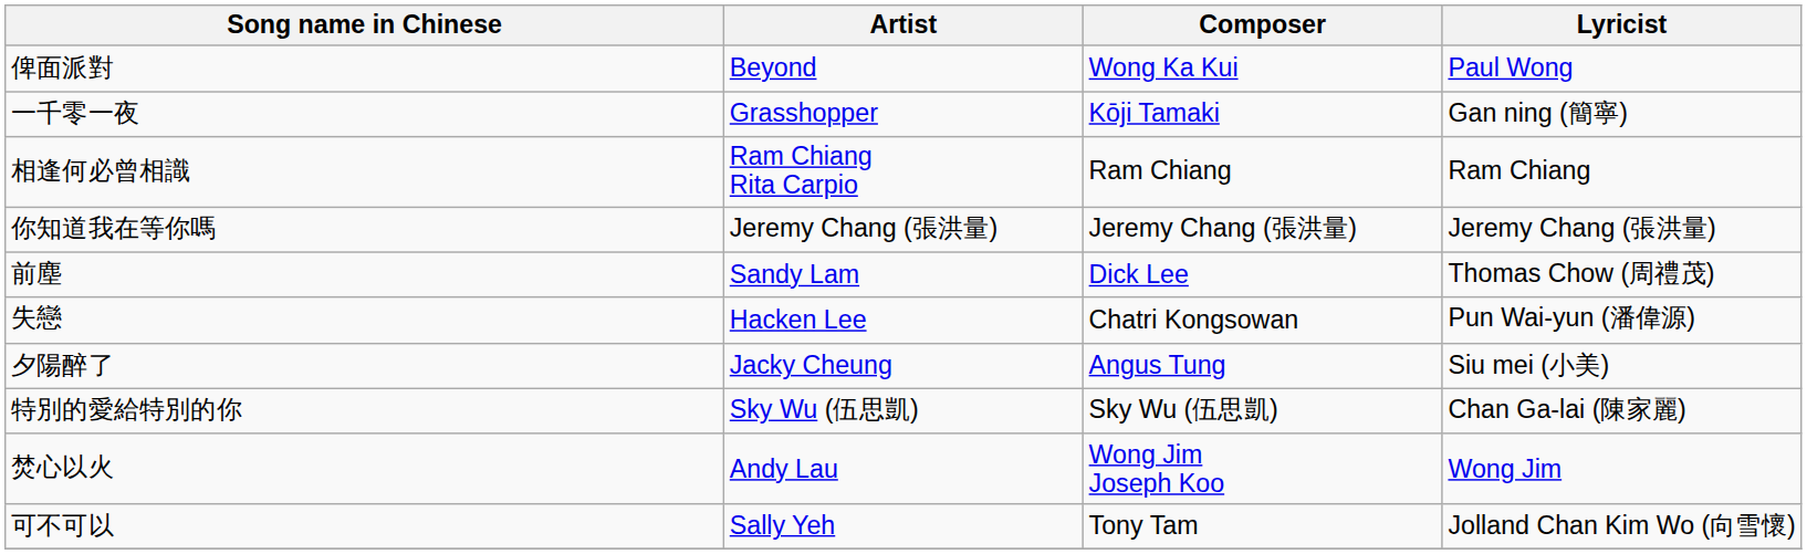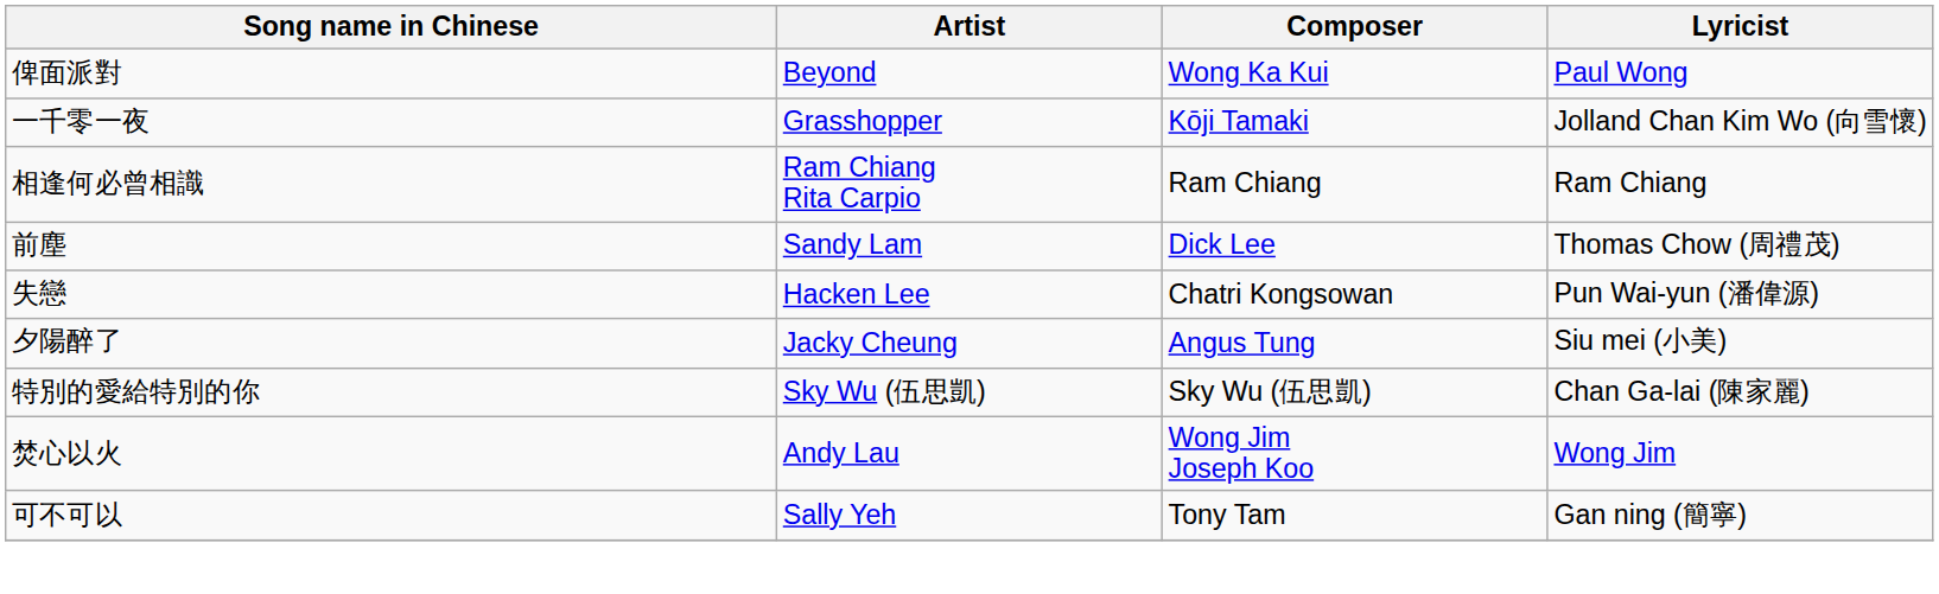一千零一夜 | Lyricist: Gan ning (簡寧) -> Jolland Chan Kim Wo (向雪懷)
- row: 你知道我在等你嗎 | Jeremy Chang (張洪量) | Jeremy Chang (張洪量) | Jeremy Chang (張洪量)
可不可以 | Lyricist: Jolland Chan Kim Wo (向雪懷) -> Gan ning (簡寧)
